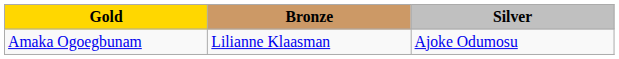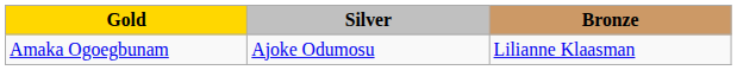columns swapped: Silver <-> Bronze
